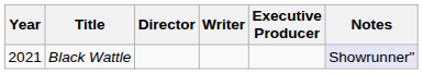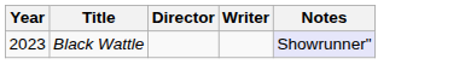- column: Executive Producer
Black Wattle | Year: 2021 -> 2023
